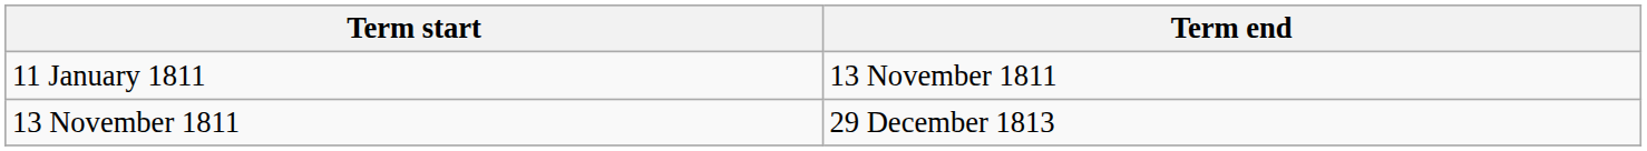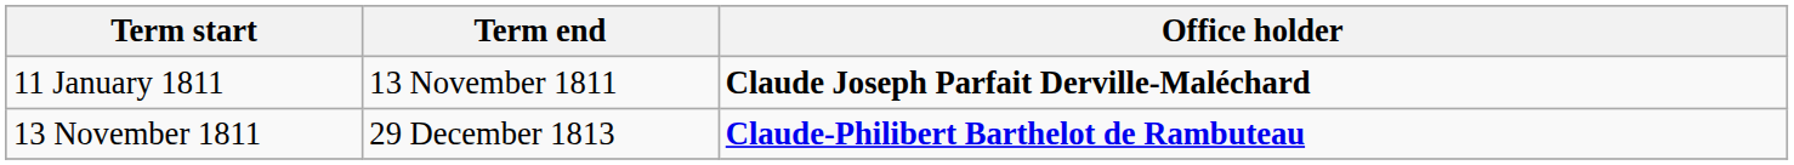+ column: Office holder | Claude Joseph Parfait Derville-Maléchard | Claude-Philibert Barthelot de Rambuteau
